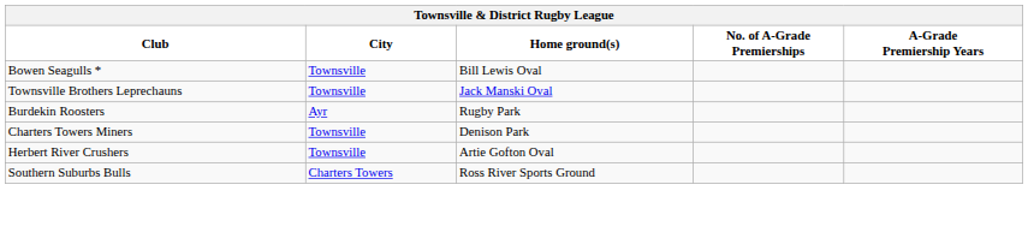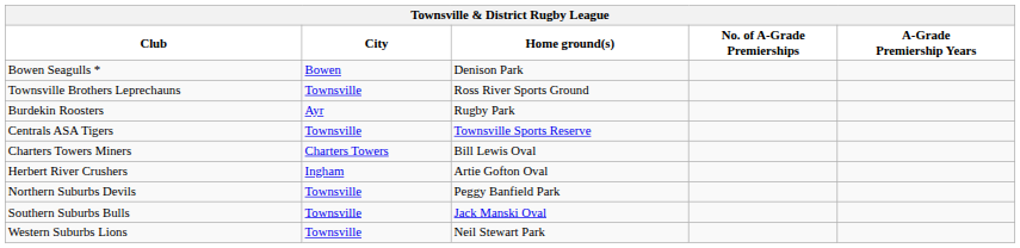Bowen Seagulls * | City: Townsville -> Bowen
Bowen Seagulls * | Home ground(s): Bill Lewis Oval -> Denison Park
Townsville Brothers Leprechauns | Home ground(s): Jack Manski Oval -> Ross River Sports Ground
+ row: Centrals ASA Tigers | Townsville | Townsville Sports Reserve
Charters Towers Miners | City: Townsville -> Charters Towers
Charters Towers Miners | Home ground(s): Denison Park -> Bill Lewis Oval
Herbert River Crushers | City: Townsville -> Ingham
+ row: Northern Suburbs Devils | Townsville | Peggy Banfield Park
Southern Suburbs Bulls | City: Charters Towers -> Townsville
Southern Suburbs Bulls | Home ground(s): Ross River Sports Ground -> Jack Manski Oval
+ row: Western Suburbs Lions | Townsville | Neil Stewart Park
